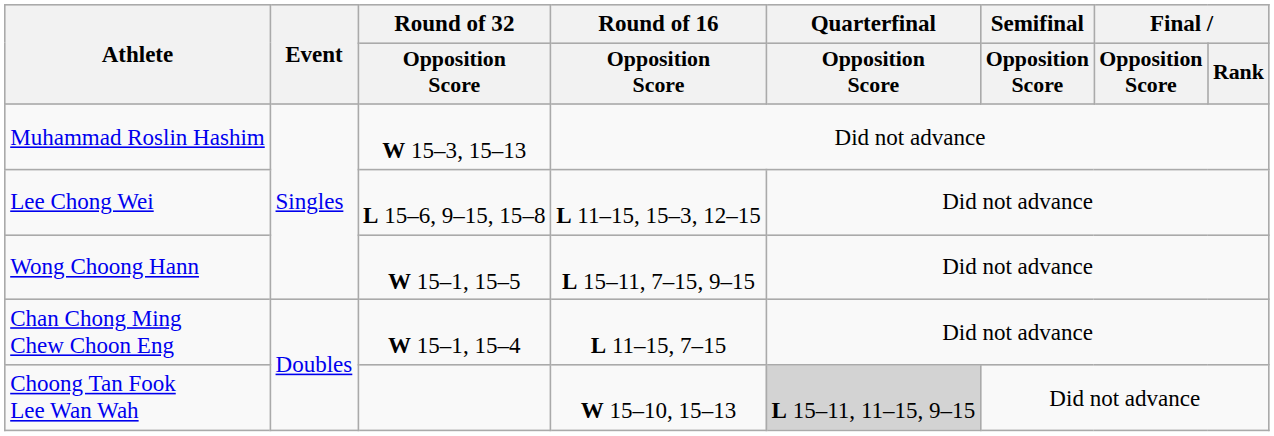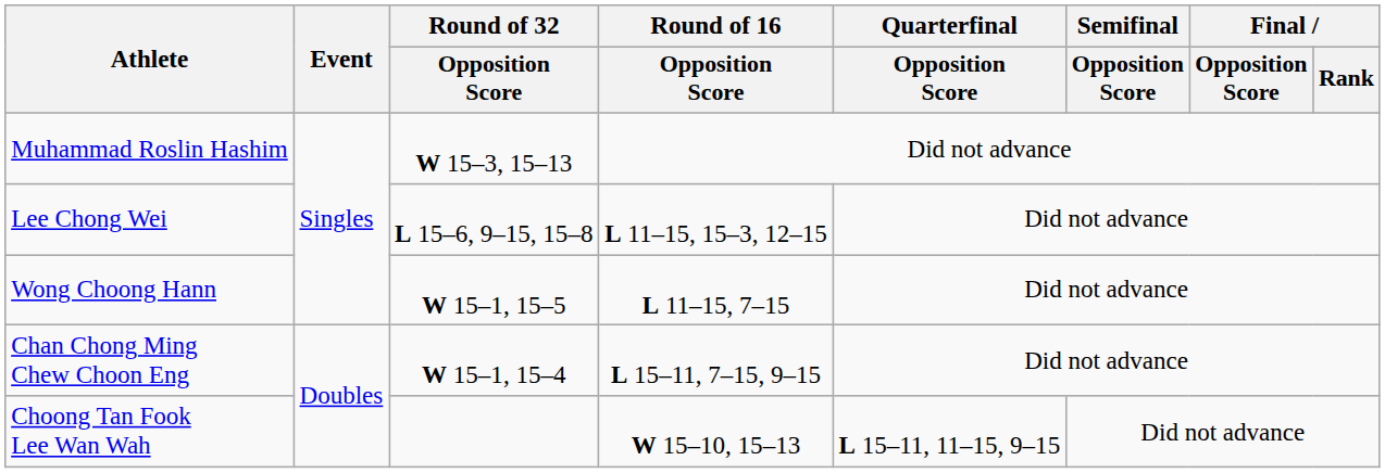Wong Choong Hann | Round of 16 / Opposition Score: L 15–11, 7–15, 9–15 -> L 11–15, 7–15
Chan Chong Ming Chew Choon Eng | Round of 16 / Opposition Score: L 11–15, 7–15 -> L 15–11, 7–15, 9–15
Choong Tan Fook Lee Wan Wah | Quarterfinal / Opposition Score: lightgrey background -> no background
